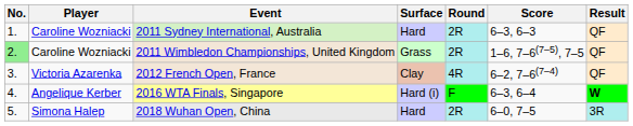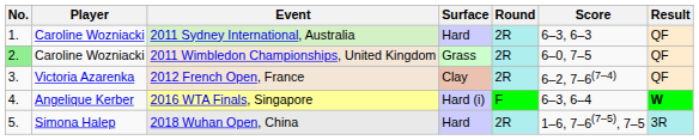2011 Wimbledon Championships, United Kingdom | Score: 1–6, 7–6(7–5), 7–5 -> 6–0, 7–5
2012 French Open, France | Round: 4R -> 2R
2018 Wuhan Open, China | Score: 6–0, 7–5 -> 1–6, 7–6(7–5), 7–5
